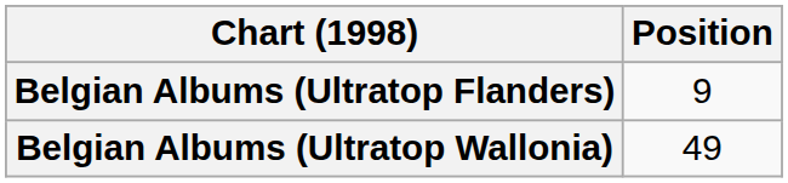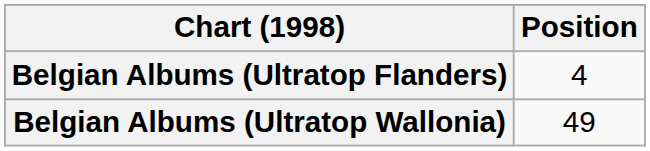Belgian Albums (Ultratop Flanders) | Position: 9 -> 4
